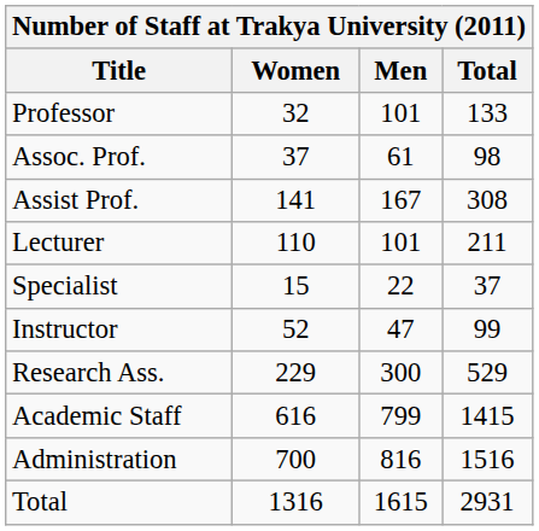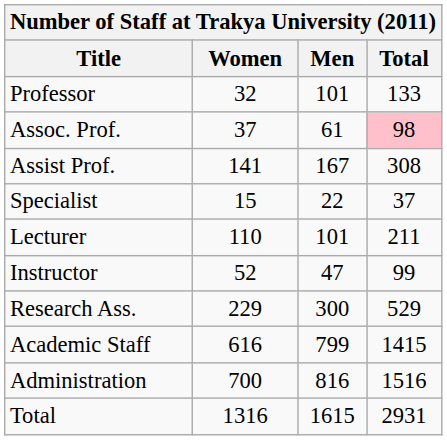Assoc. Prof. | Total: no background -> pink background
rows swapped: Lecturer <-> Specialist
